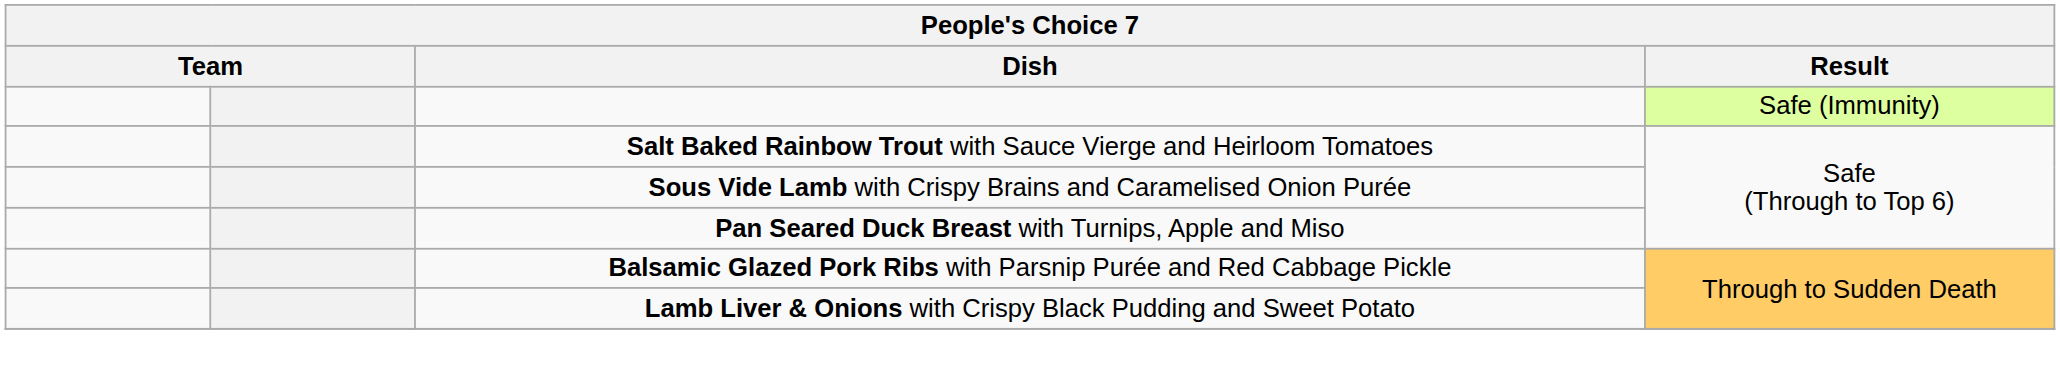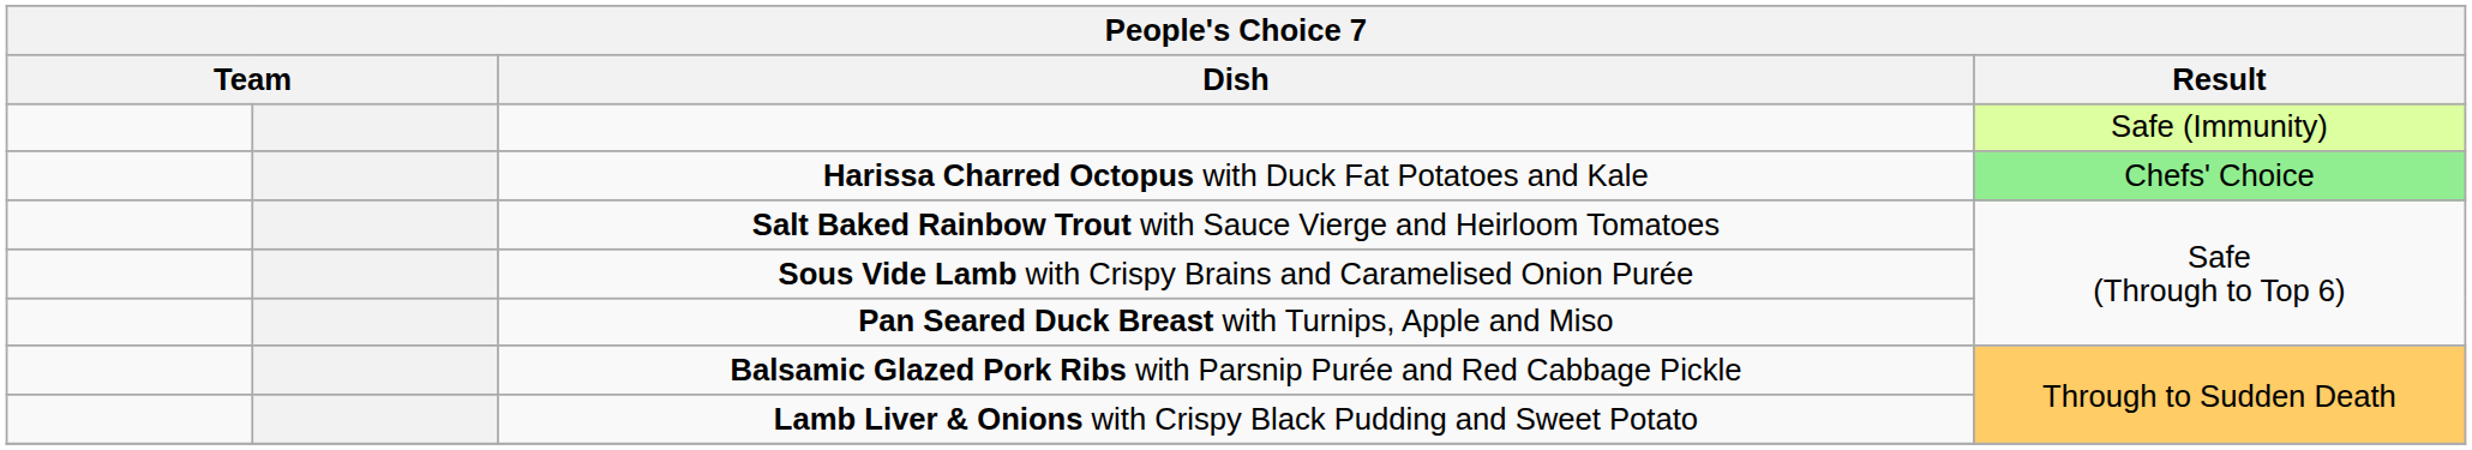+ row: Harissa Charred Octopus with Duck Fat Potatoes and Kale | Chefs' Choice
